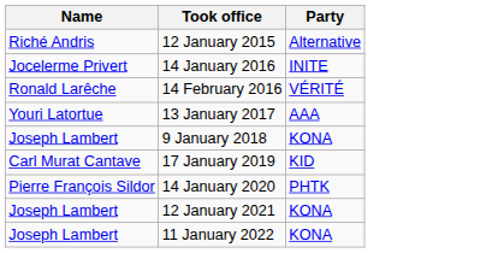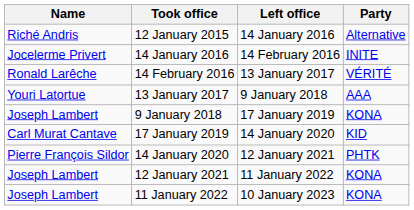+ column: Left office | 14 January 2016 | 14 February 2016 | 13 January 2017 | 9 January 2018 | 17 January 2019 | 14 January 2020 | 12 January 2021 | 11 January 2022 | 10 January 2023
